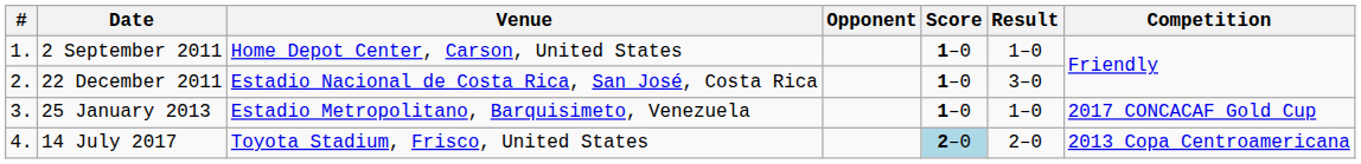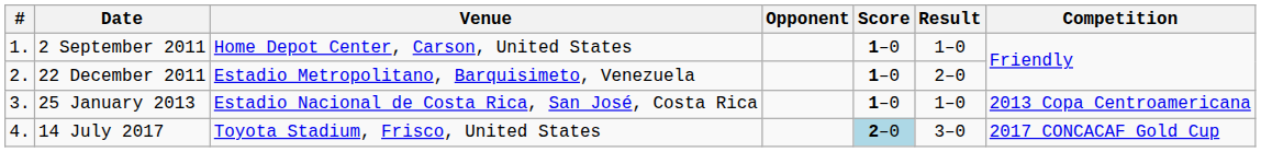22 December 2011 | Venue: Estadio Nacional de Costa Rica, San José, Costa Rica -> Estadio Metropolitano, Barquisimeto, Venezuela
22 December 2011 | Result: 3–0 -> 2–0
25 January 2013 | Venue: Estadio Metropolitano, Barquisimeto, Venezuela -> Estadio Nacional de Costa Rica, San José, Costa Rica
25 January 2013 | Competition: 2017 CONCACAF Gold Cup -> 2013 Copa Centroamericana
14 July 2017 | Result: 2–0 -> 3–0
14 July 2017 | Competition: 2013 Copa Centroamericana -> 2017 CONCACAF Gold Cup
